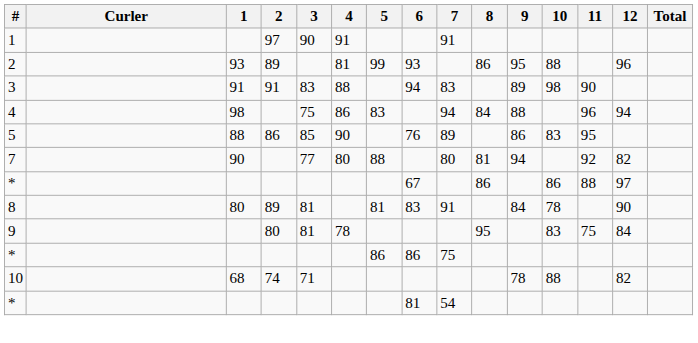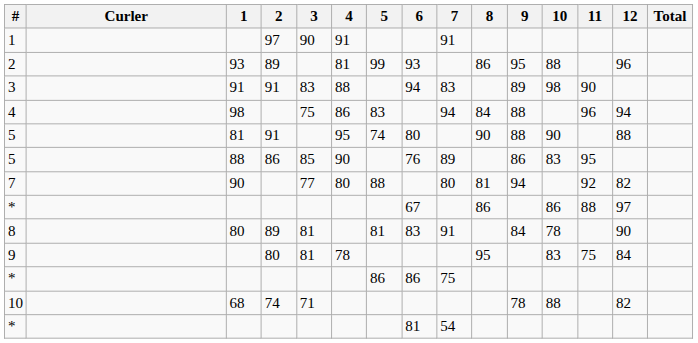+ row: 5 | 81 | 91 | 95 | 74 | 80 | 90 | 88 | 90 | 88
